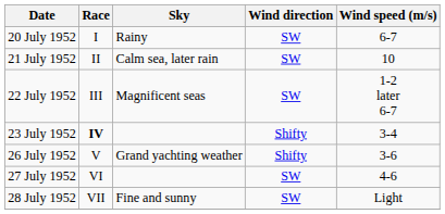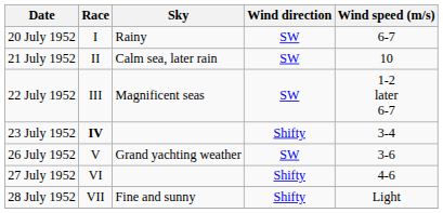26 July 1952 | Wind direction: Shifty -> SW
27 July 1952 | Wind direction: SW -> Shifty
28 July 1952 | Wind direction: SW -> Shifty
